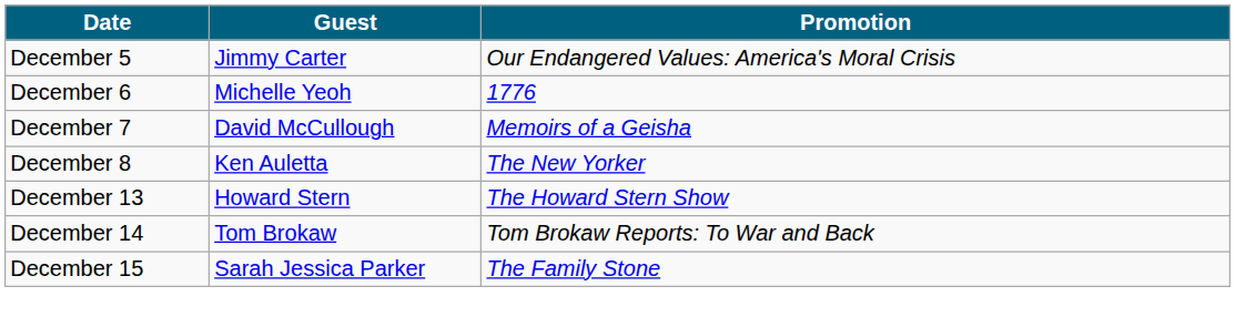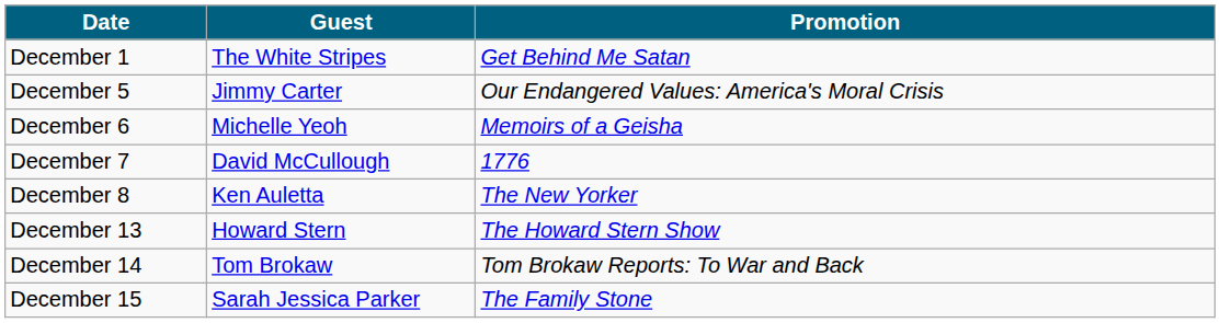+ row: December 1 | The White Stripes | Get Behind Me Satan
December 6 | Promotion: 1776 -> Memoirs of a Geisha
December 7 | Promotion: Memoirs of a Geisha -> 1776
